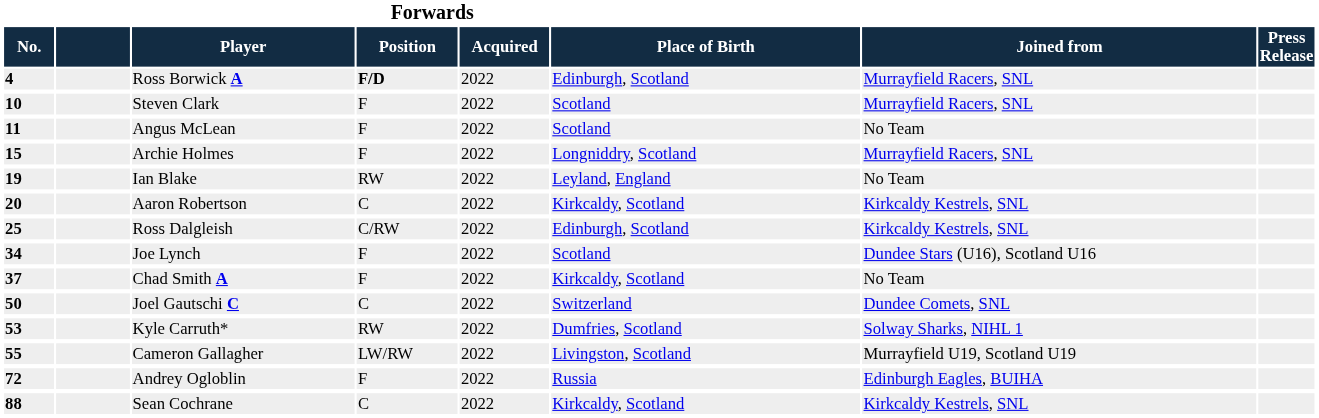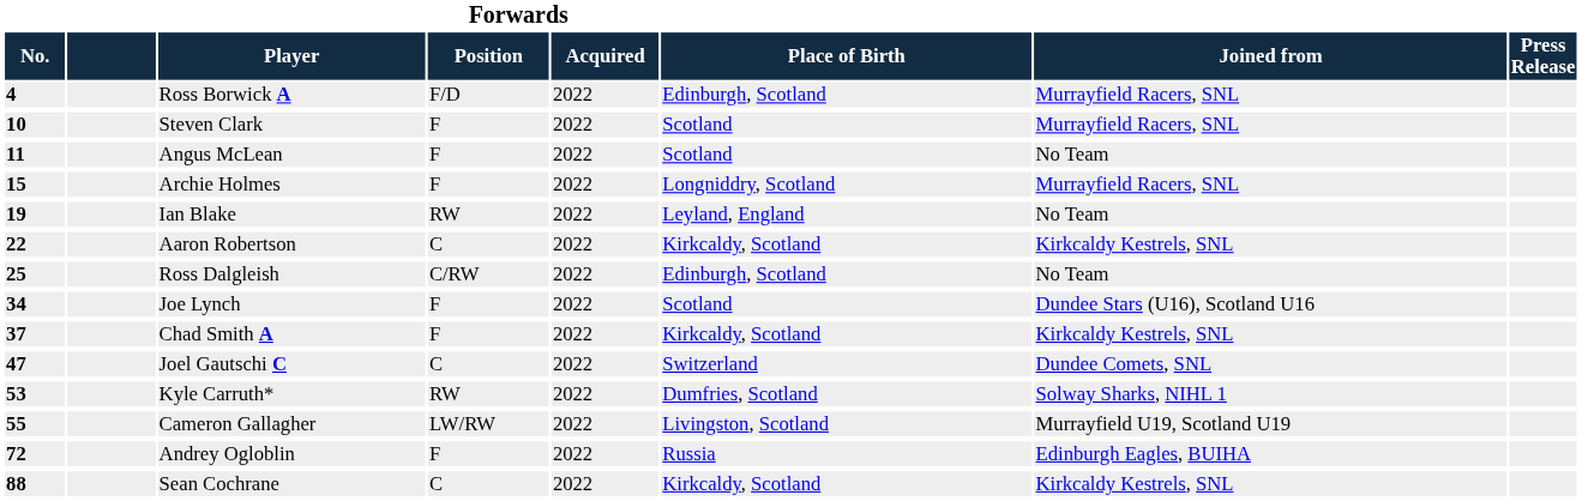Ross Borwick A | Forwards / Position: bold -> normal
Aaron Robertson | Forwards / No.: 20 -> 22
Ross Dalgleish | Joined from: Kirkcaldy Kestrels, SNL -> No Team
Chad Smith A | Joined from: No Team -> Kirkcaldy Kestrels, SNL
Joel Gautschi C | Forwards / No.: 50 -> 47
